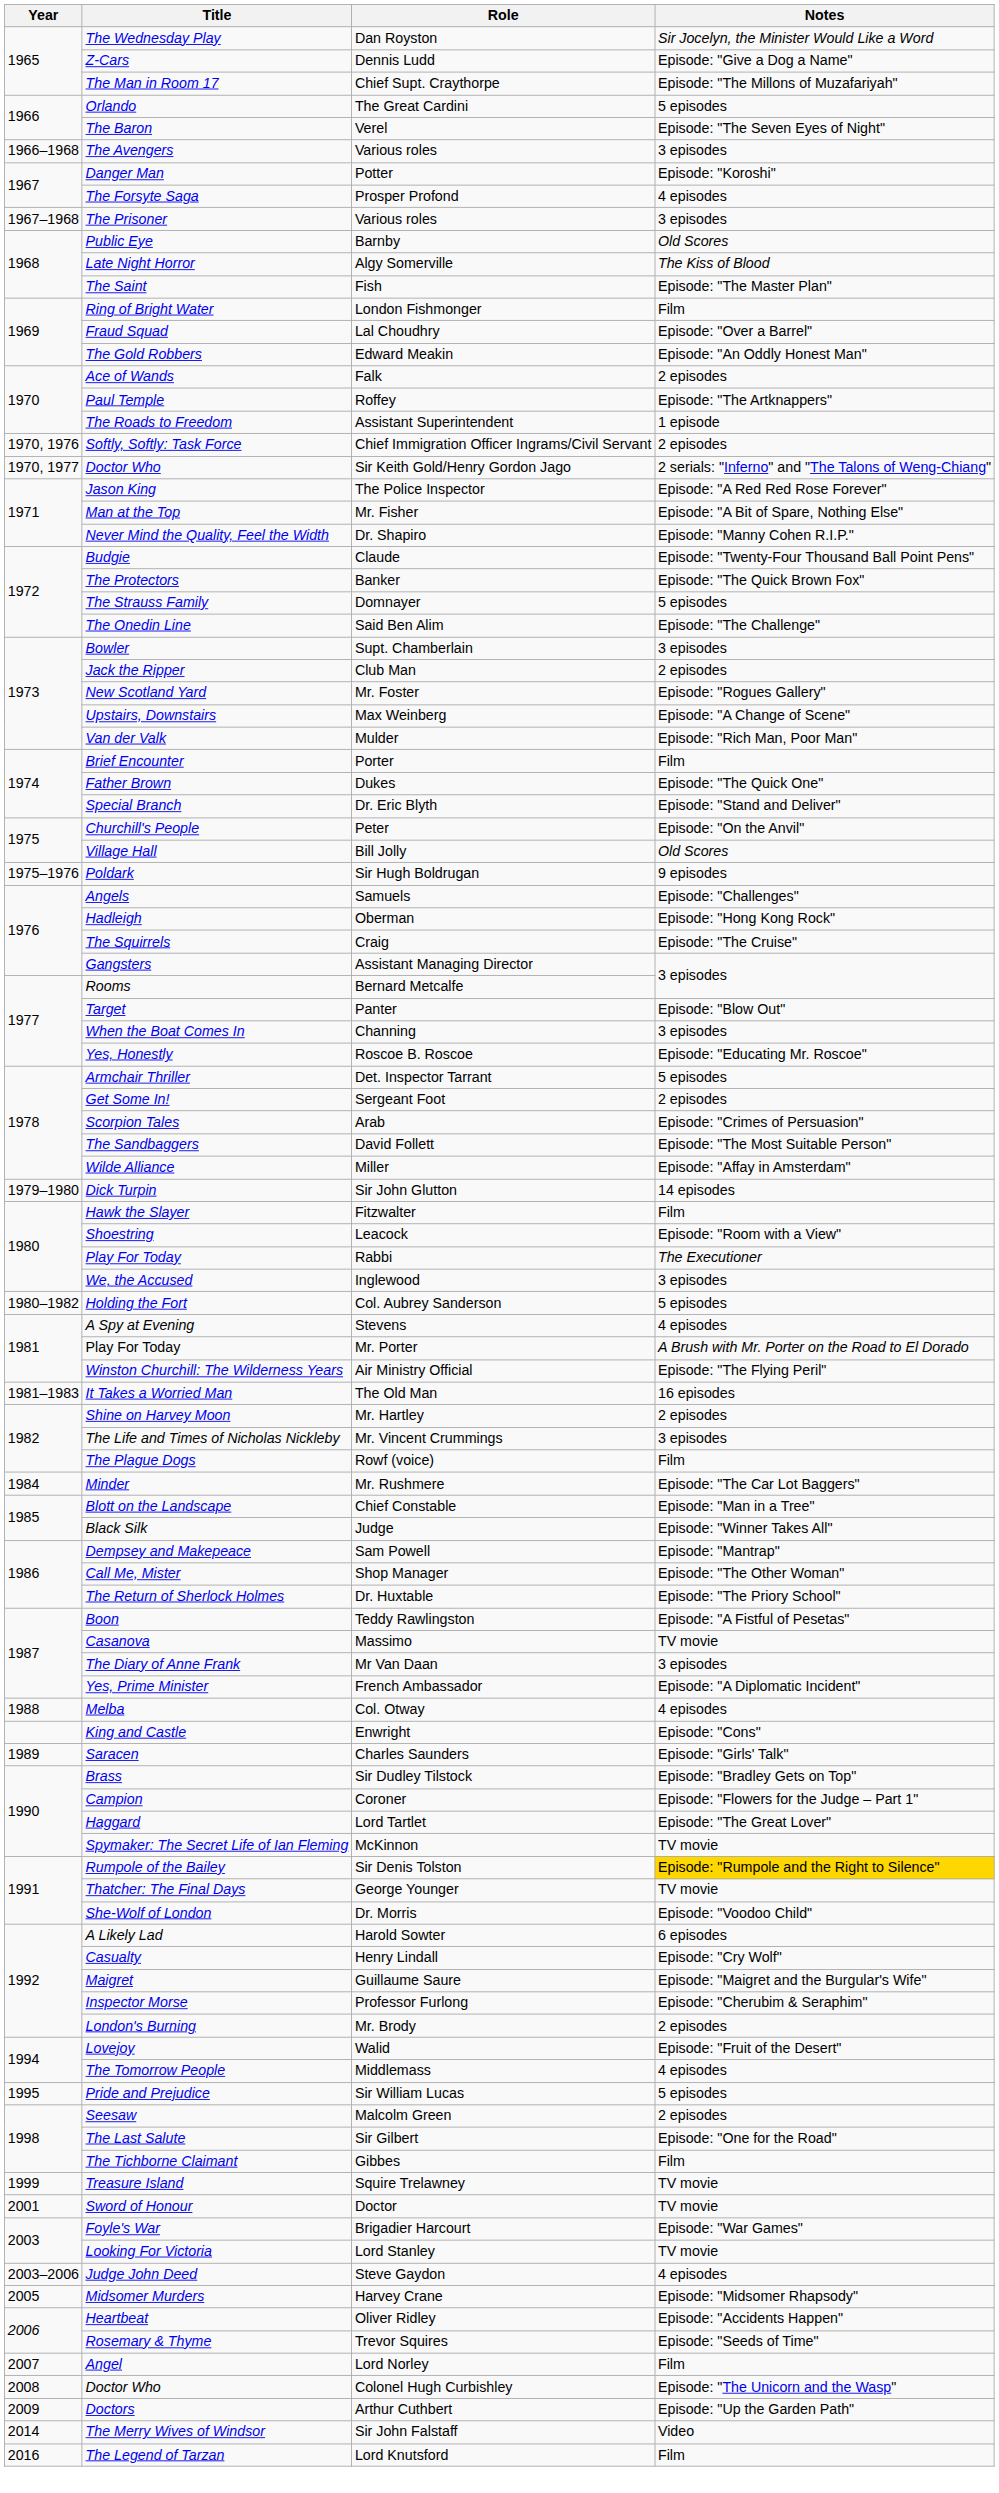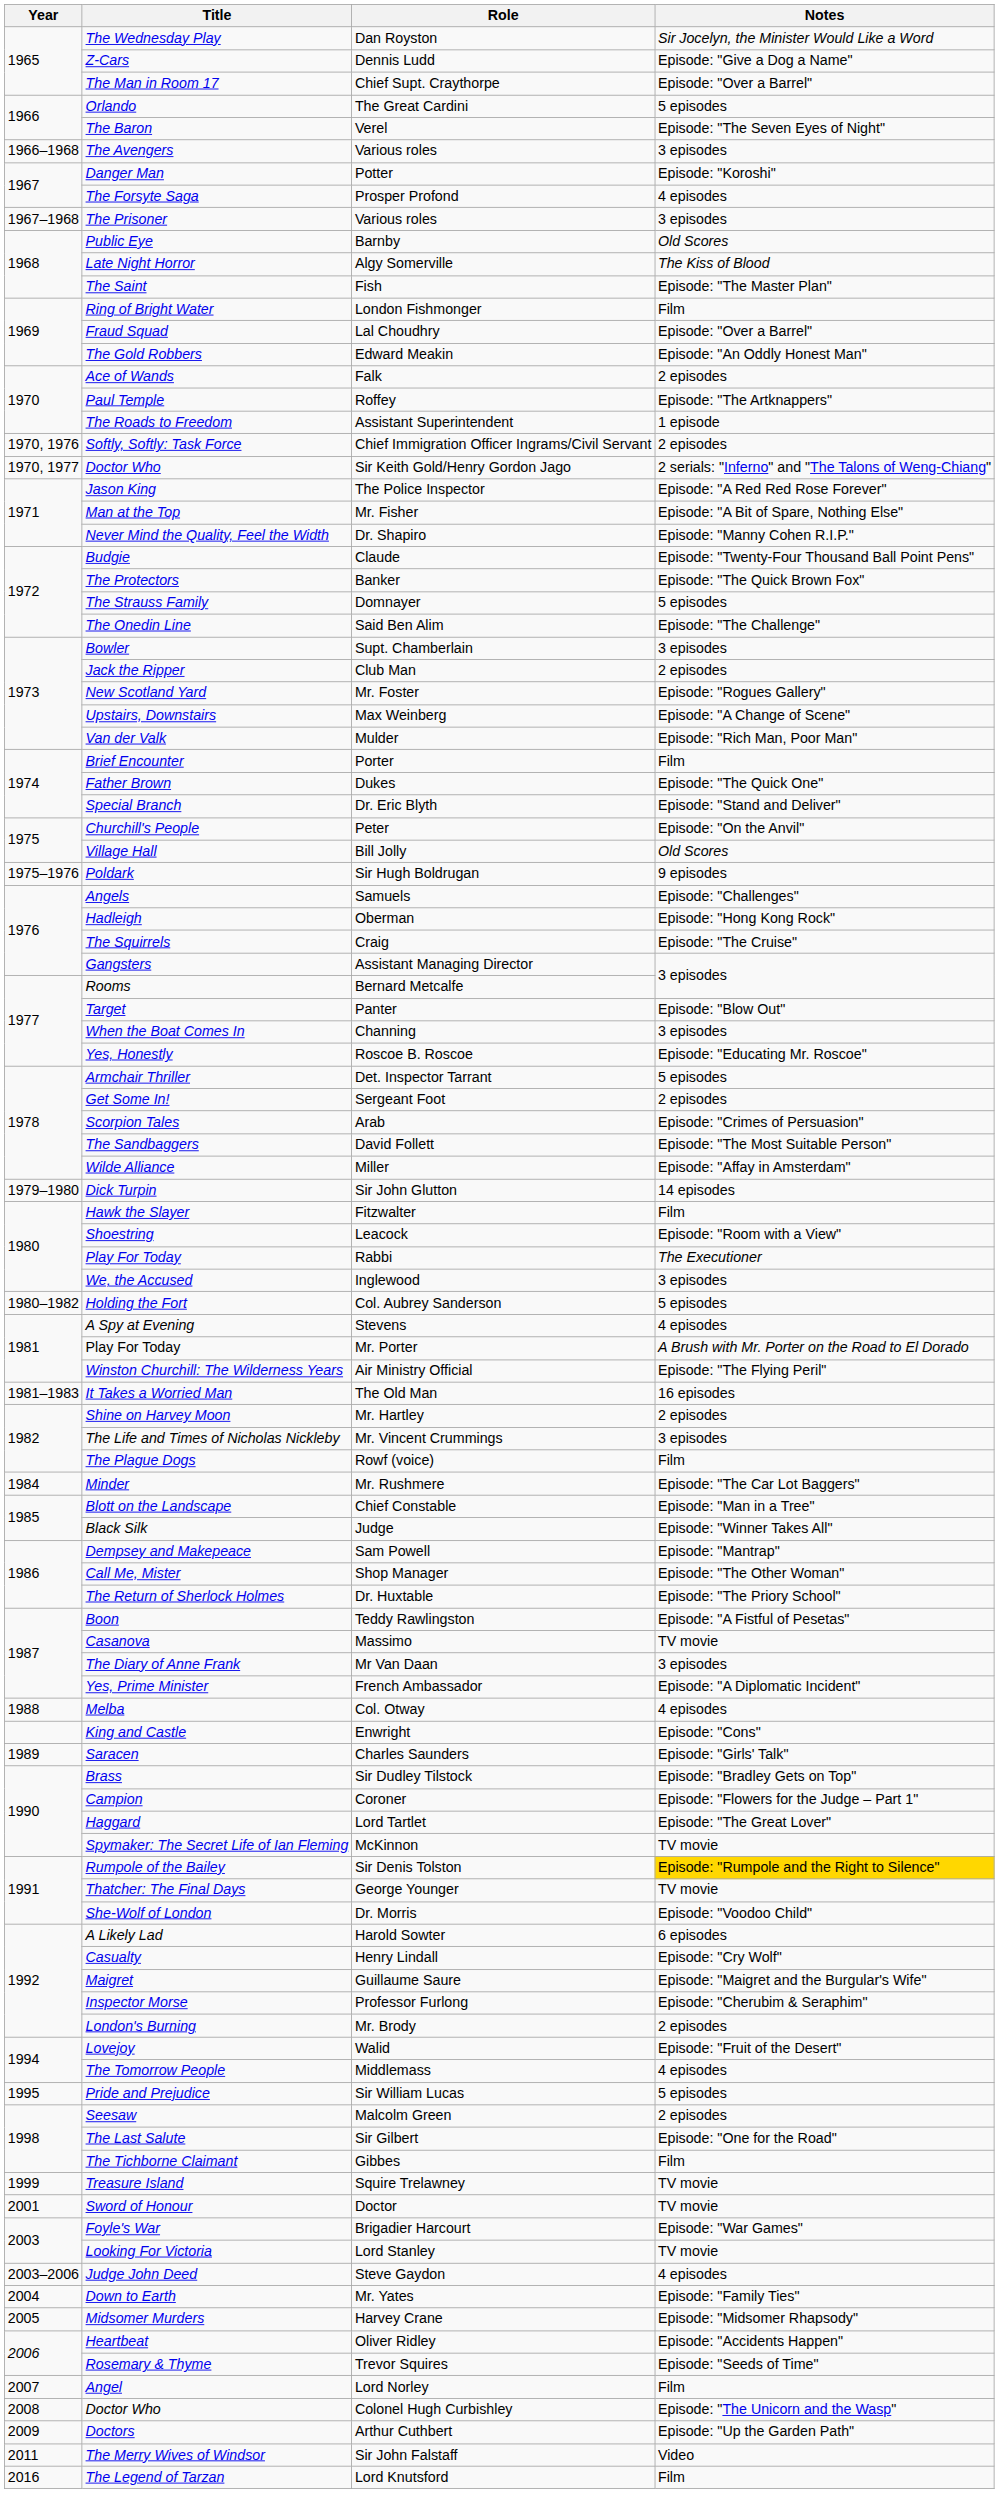Chief Supt. Craythorpe | Notes: Episode: "The Millons of Muzafariyah" -> Episode: "Over a Barrel"
+ row: 2004 | Down to Earth | Mr. Yates | Episode: "Family Ties"
Sir John Falstaff | Year: 2014 -> 2011
